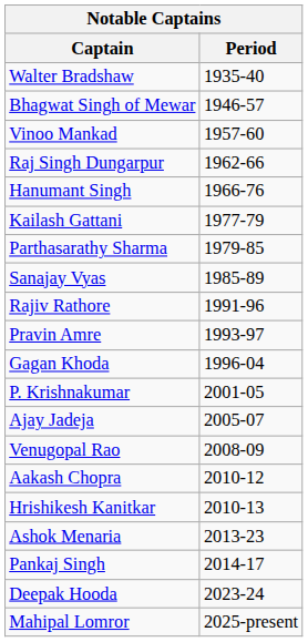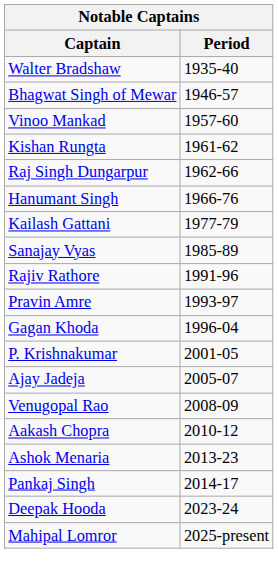+ row: Kishan Rungta | 1961-62
- row: Parthasarathy Sharma | 1979-85
- row: Hrishikesh Kanitkar | 2010-13
